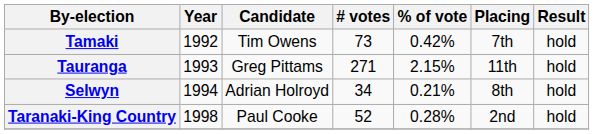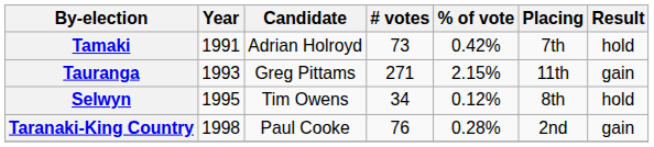Tamaki | Year: 1992 -> 1991
Tamaki | Candidate: Tim Owens -> Adrian Holroyd
Tauranga | column 7: hold -> gain
Selwyn | Year: 1994 -> 1995
Selwyn | Candidate: Adrian Holroyd -> Tim Owens
Selwyn | % of vote: 0.21% -> 0.12%
Taranaki-King Country | # votes: 52 -> 76
Taranaki-King Country | column 7: hold -> gain
